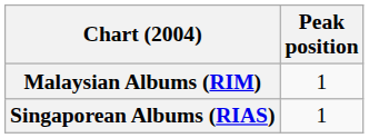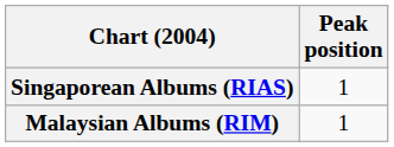rows swapped: Malaysian Albums (RIM) <-> Singaporean Albums (RIAS)
